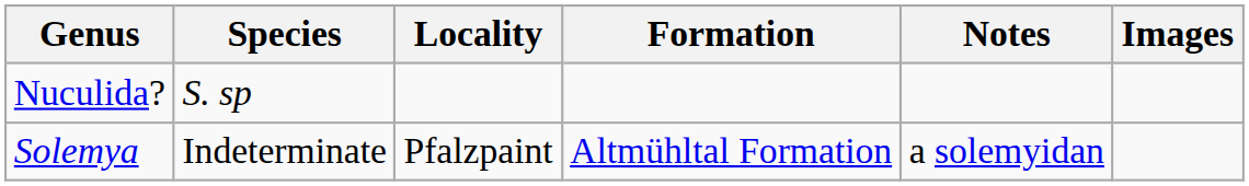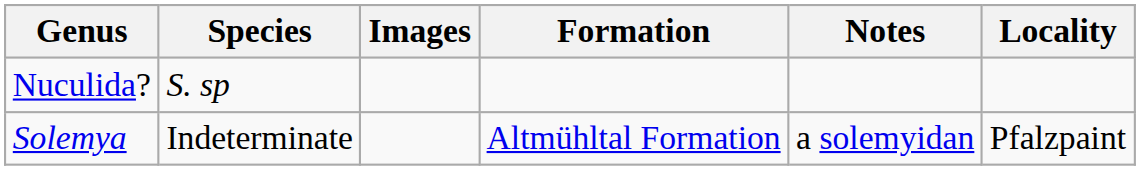columns swapped: Locality <-> Images
